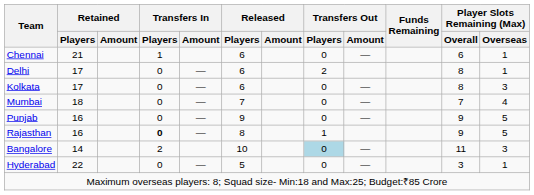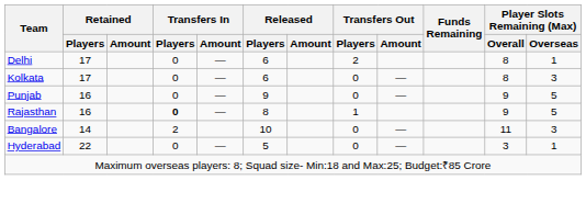- row: Chennai | 21 | 1 | 6 | 0 | — | 6 | 1
- row: Mumbai | 18 | 0 | — | 7 | 0 | — | 7 | 4
Bangalore | Transfers Out / Players: lightblue background -> no background
